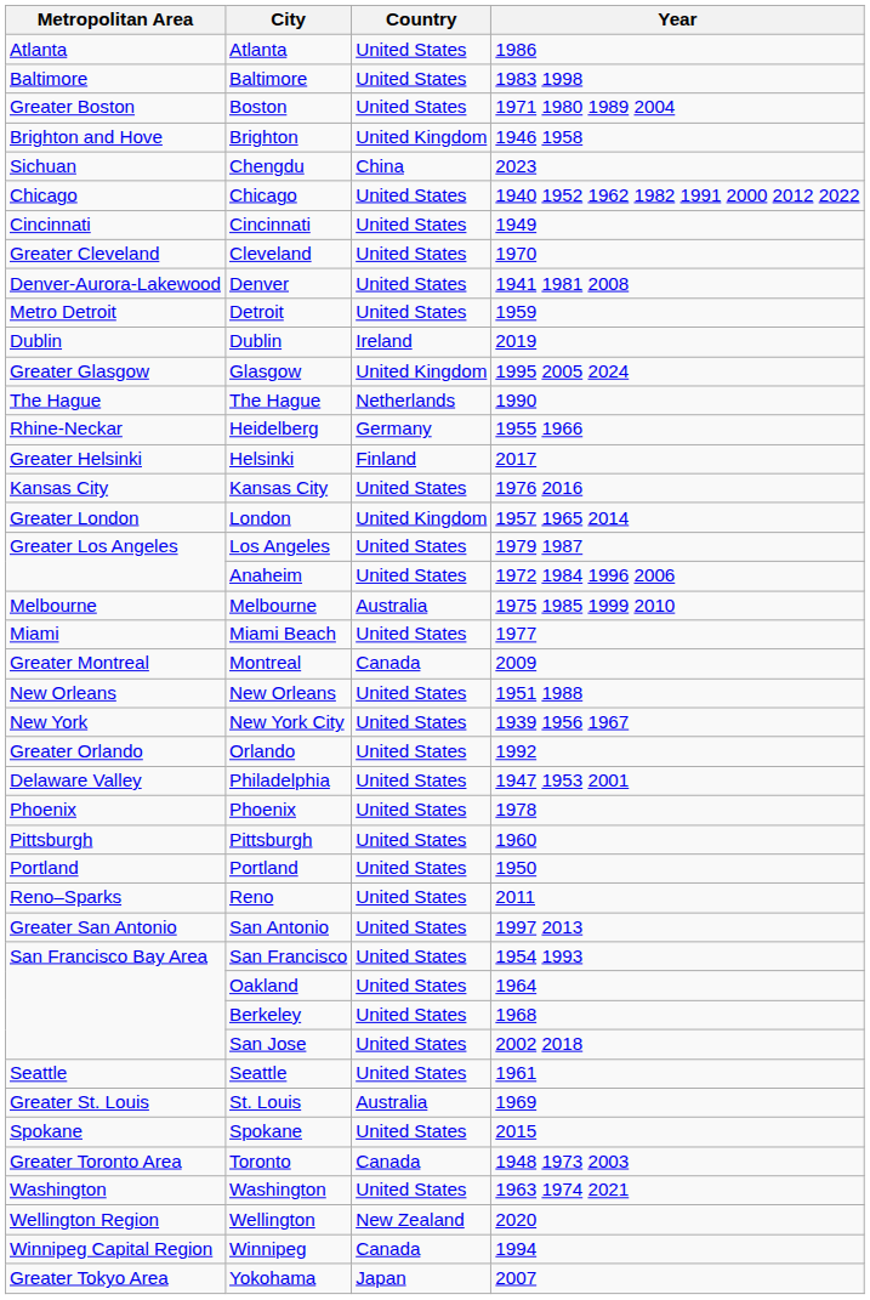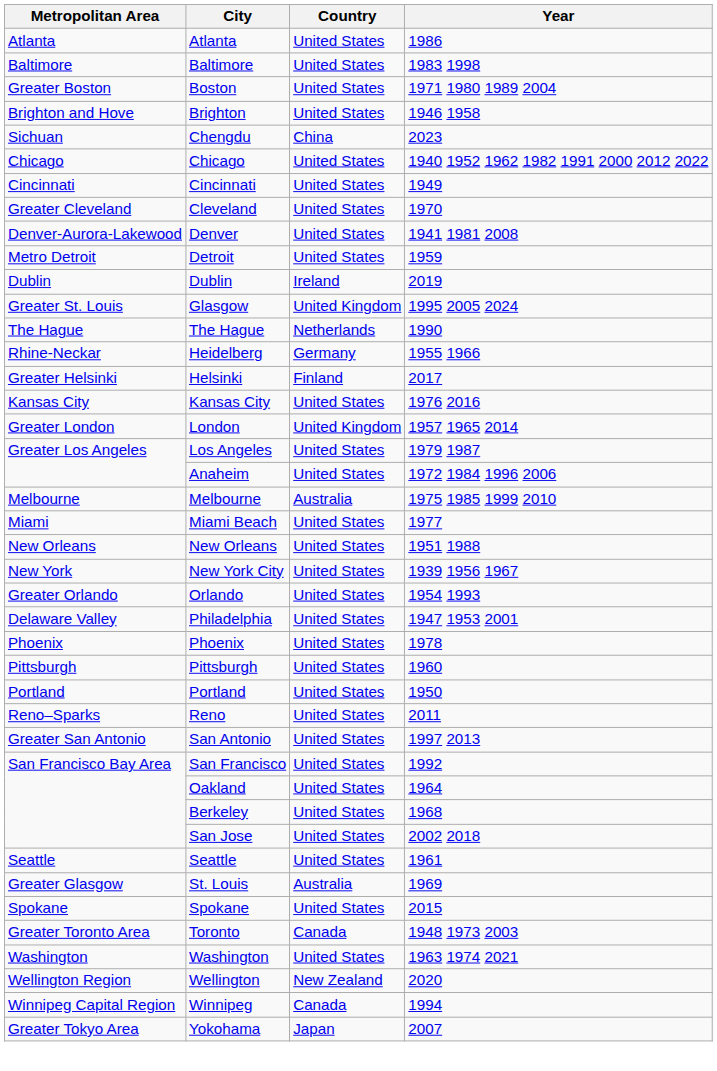Brighton | Country: United Kingdom -> United States
Glasgow | Metropolitan Area: Greater Glasgow -> Greater St. Louis
- row: Greater Montreal | Montreal | Canada | 2009
Orlando | Year: 1992 -> 1954 1993
San Francisco | Year: 1954 1993 -> 1992
St. Louis | Metropolitan Area: Greater St. Louis -> Greater Glasgow
